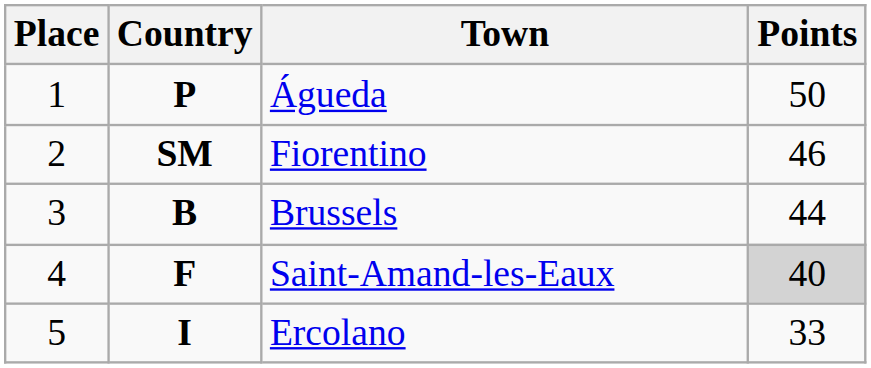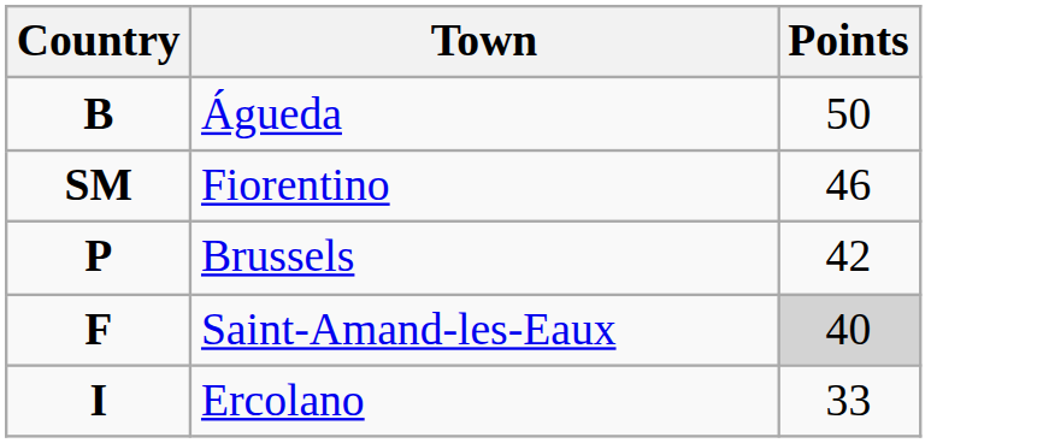- column: Place | 1 | 2 | 3 | 4 | 5
Águeda | Country: P -> B
Brussels | Country: B -> P
Brussels | Points: 44 -> 42
